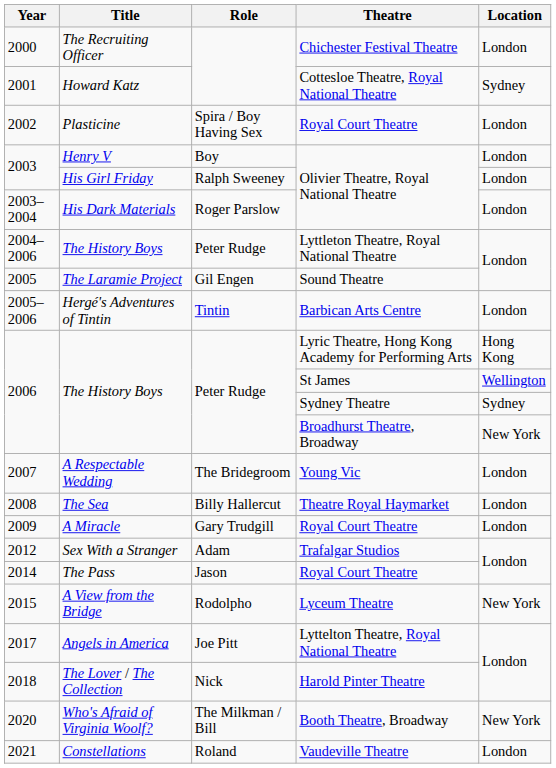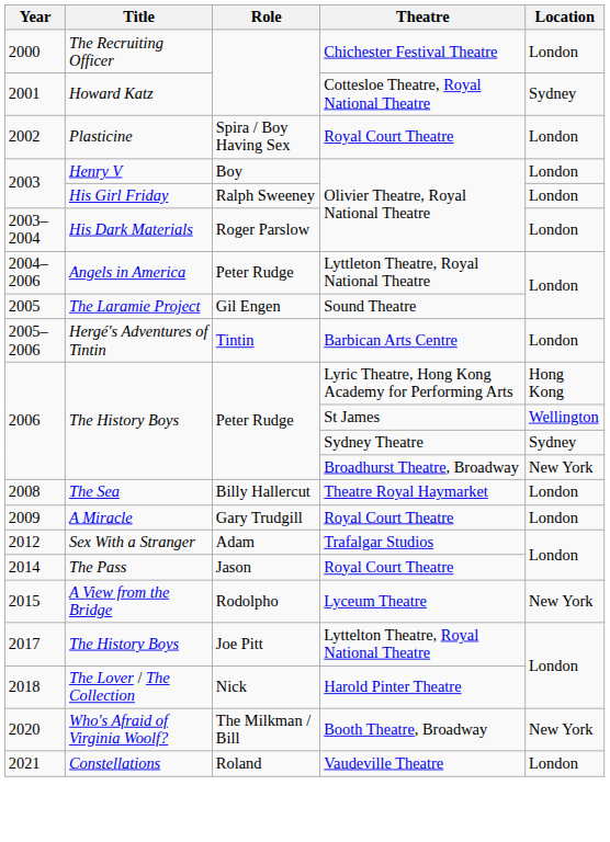2004–2006 | Title: The History Boys -> Angels in America
- row: 2007 | A Respectable Wedding | The Bridegroom | Young Vic | London
2017 | Title: Angels in America -> The History Boys
